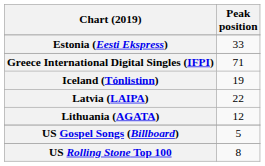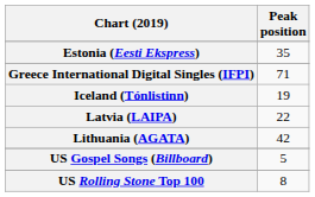Estonia (Eesti Ekspress) | Peak position: 33 -> 35
Lithuania (AGATA) | Peak position: 12 -> 42
